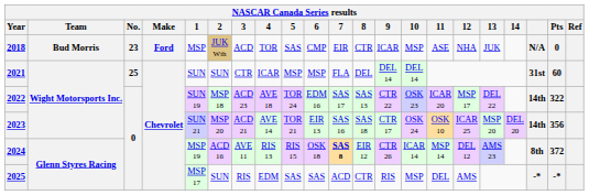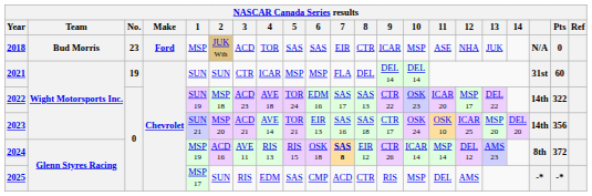2018 | 6: CMP -> SAS
2021 | No.: 25 -> 19
2025 | 6: SAS -> CMP
